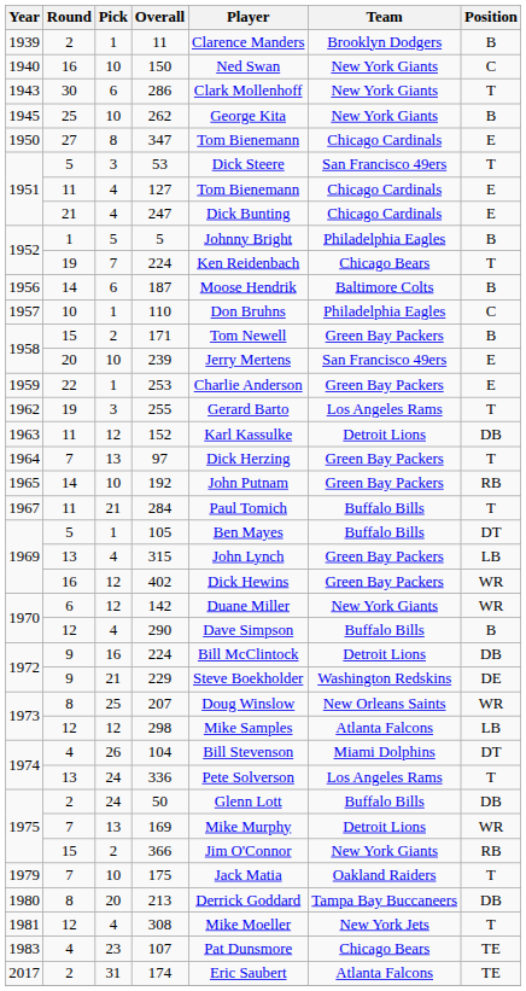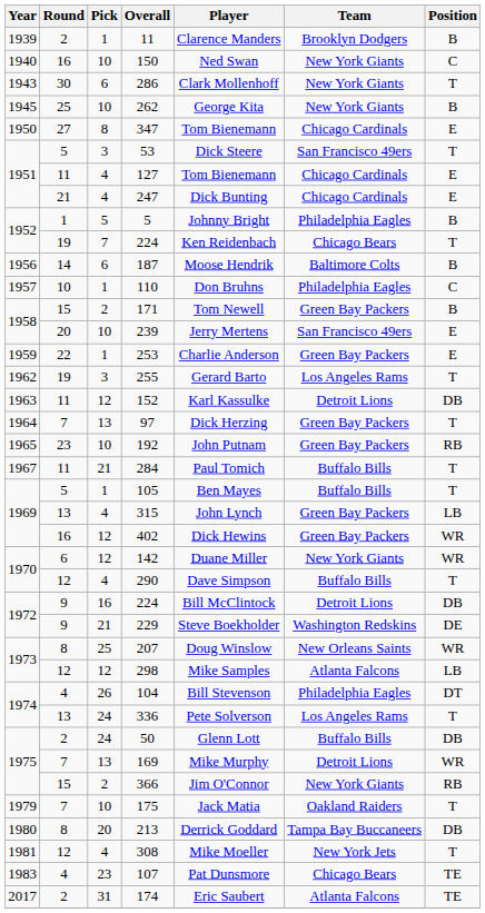192 | Round: 14 -> 23
105 | Position: DT -> T
290 | Position: B -> T
104 | Team: Miami Dolphins -> Philadelphia Eagles
